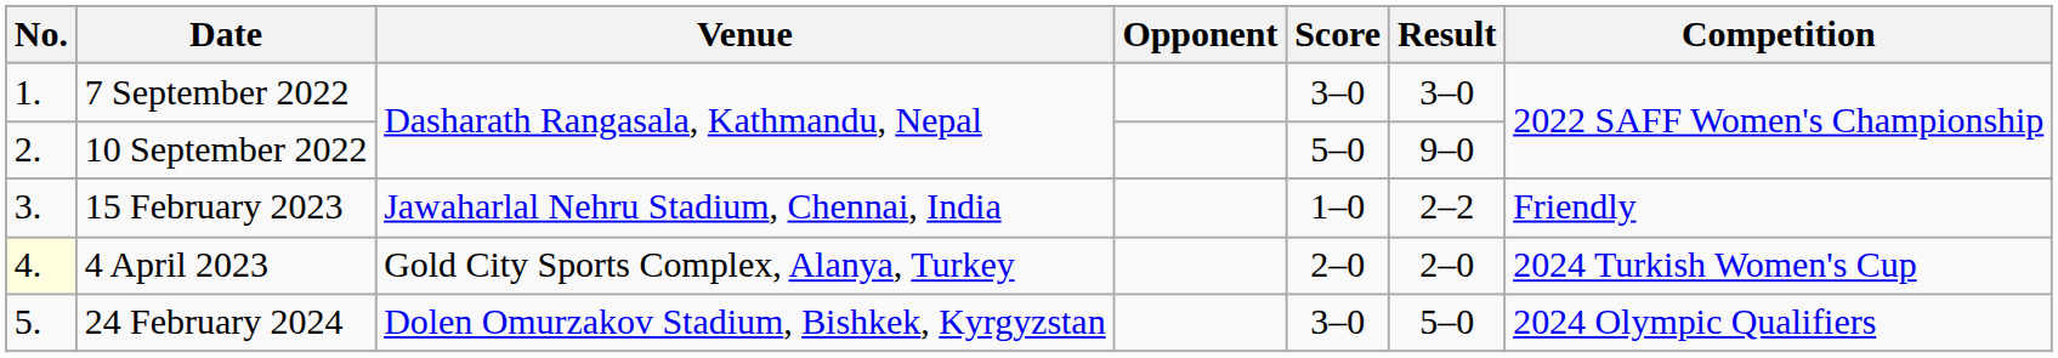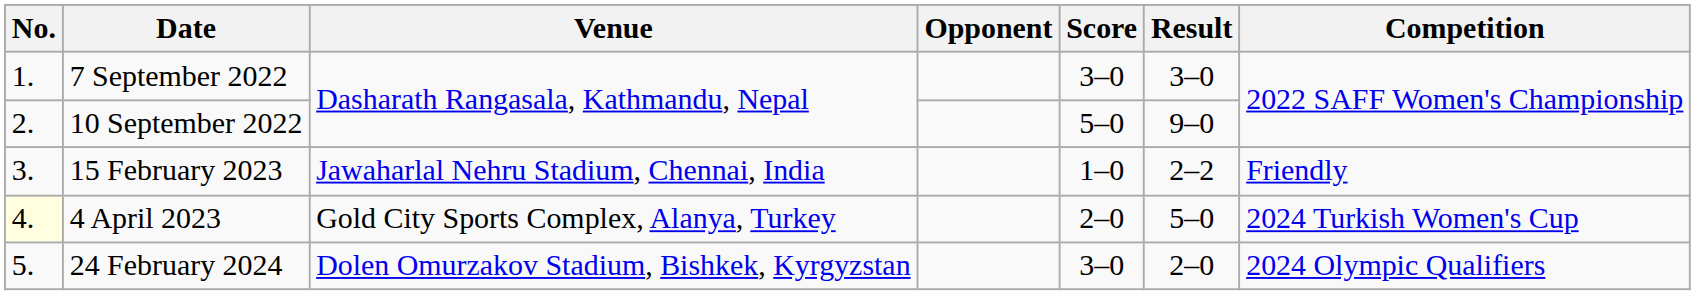4 April 2023 | Result: 2–0 -> 5–0
24 February 2024 | Result: 5–0 -> 2–0
